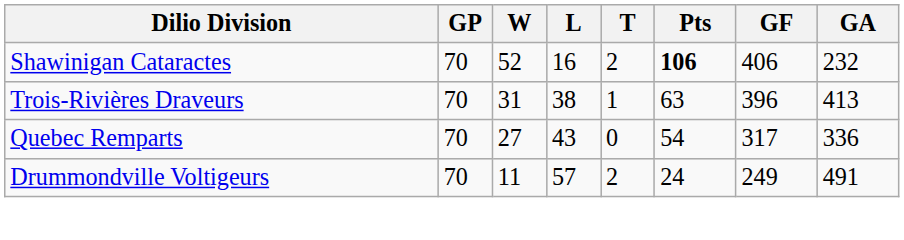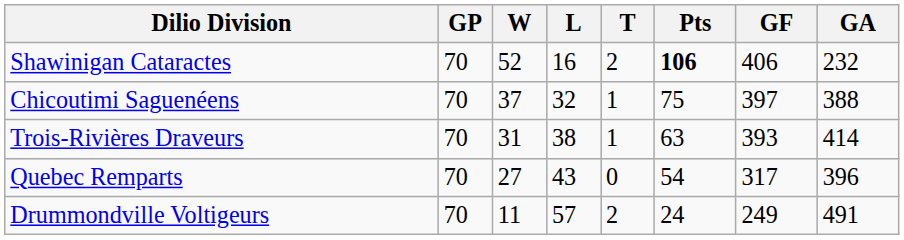+ row: Chicoutimi Saguenéens | 70 | 37 | 32 | 1 | 75 | 397 | 388
Trois-Rivières Draveurs | GF: 396 -> 393
Trois-Rivières Draveurs | GA: 413 -> 414
Quebec Remparts | GA: 336 -> 396
